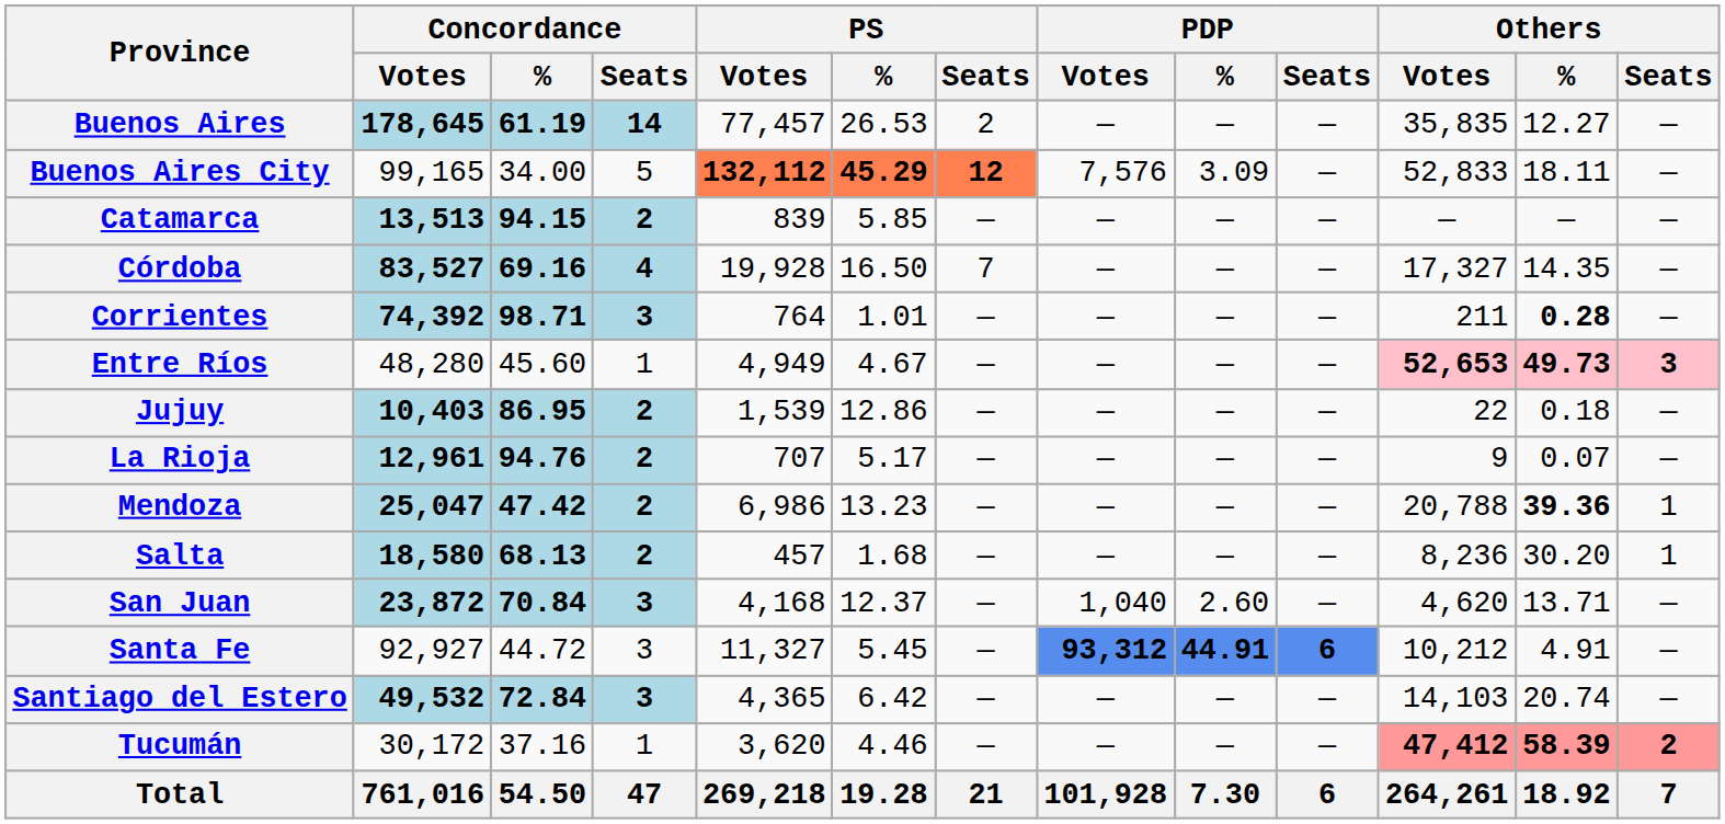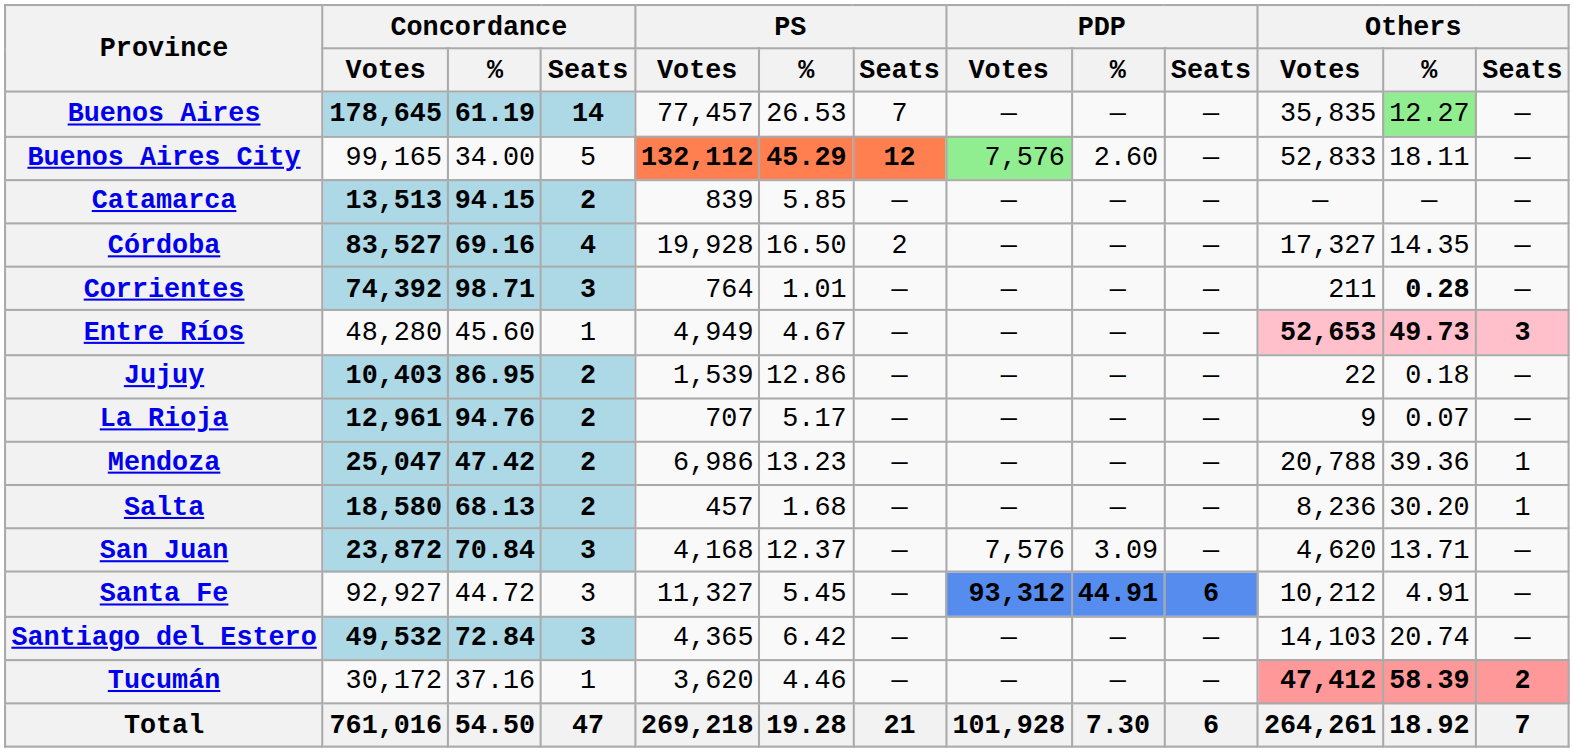Buenos Aires | PS / Seats: 2 -> 7
Buenos Aires | Others / %: no background -> lightgreen background
Buenos Aires City | PDP / Votes: no background -> lightgreen background
Buenos Aires City | PDP / %: 3.09 -> 2.60
Córdoba | PS / Seats: 7 -> 2
Mendoza | Others / %: bold -> normal
San Juan | PDP / Votes: 1,040 -> 7,576
San Juan | PDP / %: 2.60 -> 3.09
